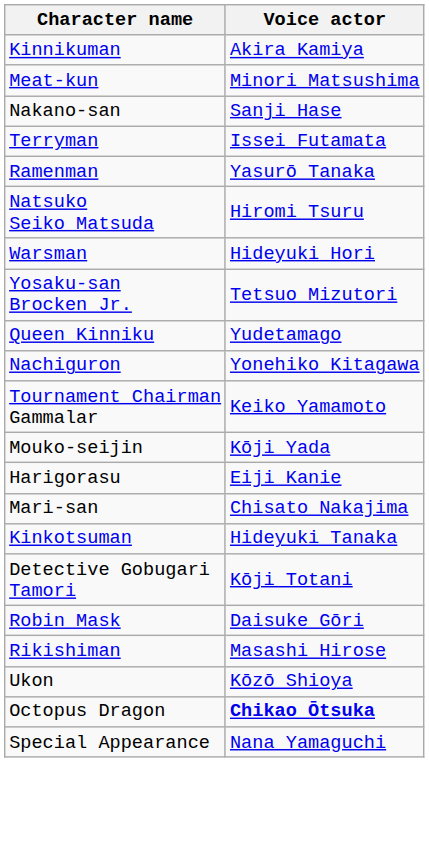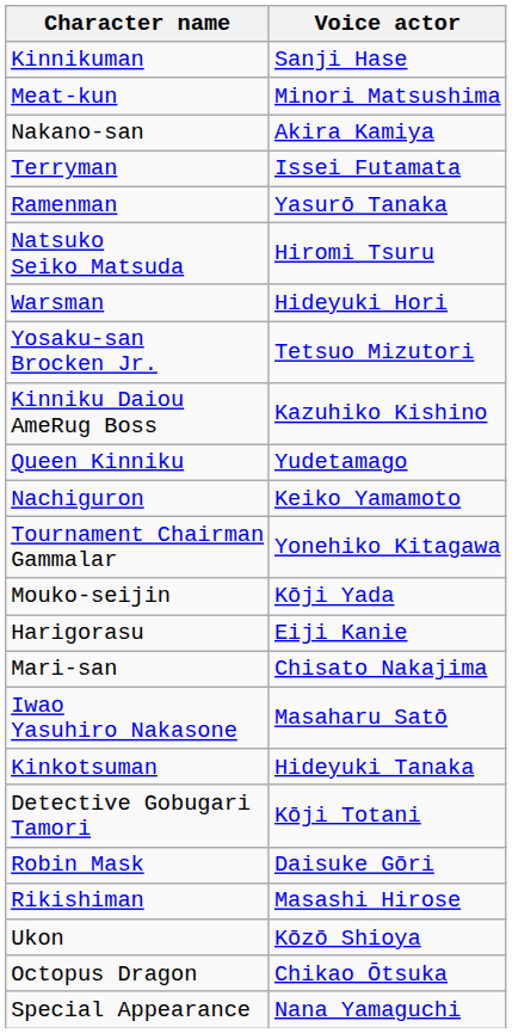Kinnikuman | Voice actor: Akira Kamiya -> Sanji Hase
Nakano-san | Voice actor: Sanji Hase -> Akira Kamiya
+ row: Kinniku Daiou AmeRug Boss | Kazuhiko Kishino
Nachiguron | Voice actor: Yonehiko Kitagawa -> Keiko Yamamoto
Tournament Chairman Gammalar | Voice actor: Keiko Yamamoto -> Yonehiko Kitagawa
+ row: Iwao Yasuhiro Nakasone | Masaharu Satō
Octopus Dragon | Voice actor: bold -> normal
